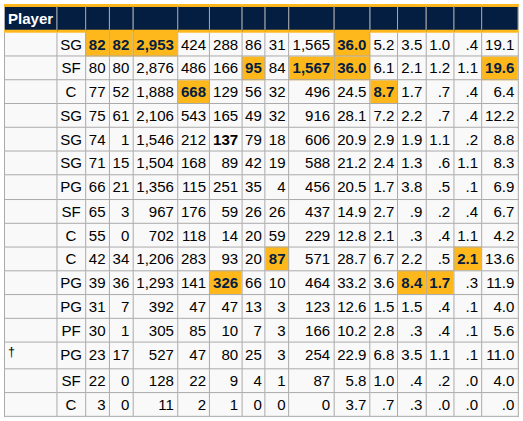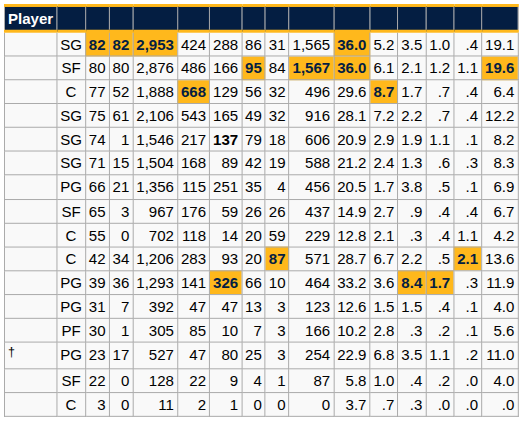77 | column 11: 24.5 -> 29.6
74 | column 6: 212 -> 217
74 | column 15: .2 -> .1
74 | column 16: 8.8 -> 8.2
71 | column 15: 1.1 -> .3
65 | column 14: .2 -> .4
30 | column 14: .4 -> .2
23 | column 15: .1 -> .2
